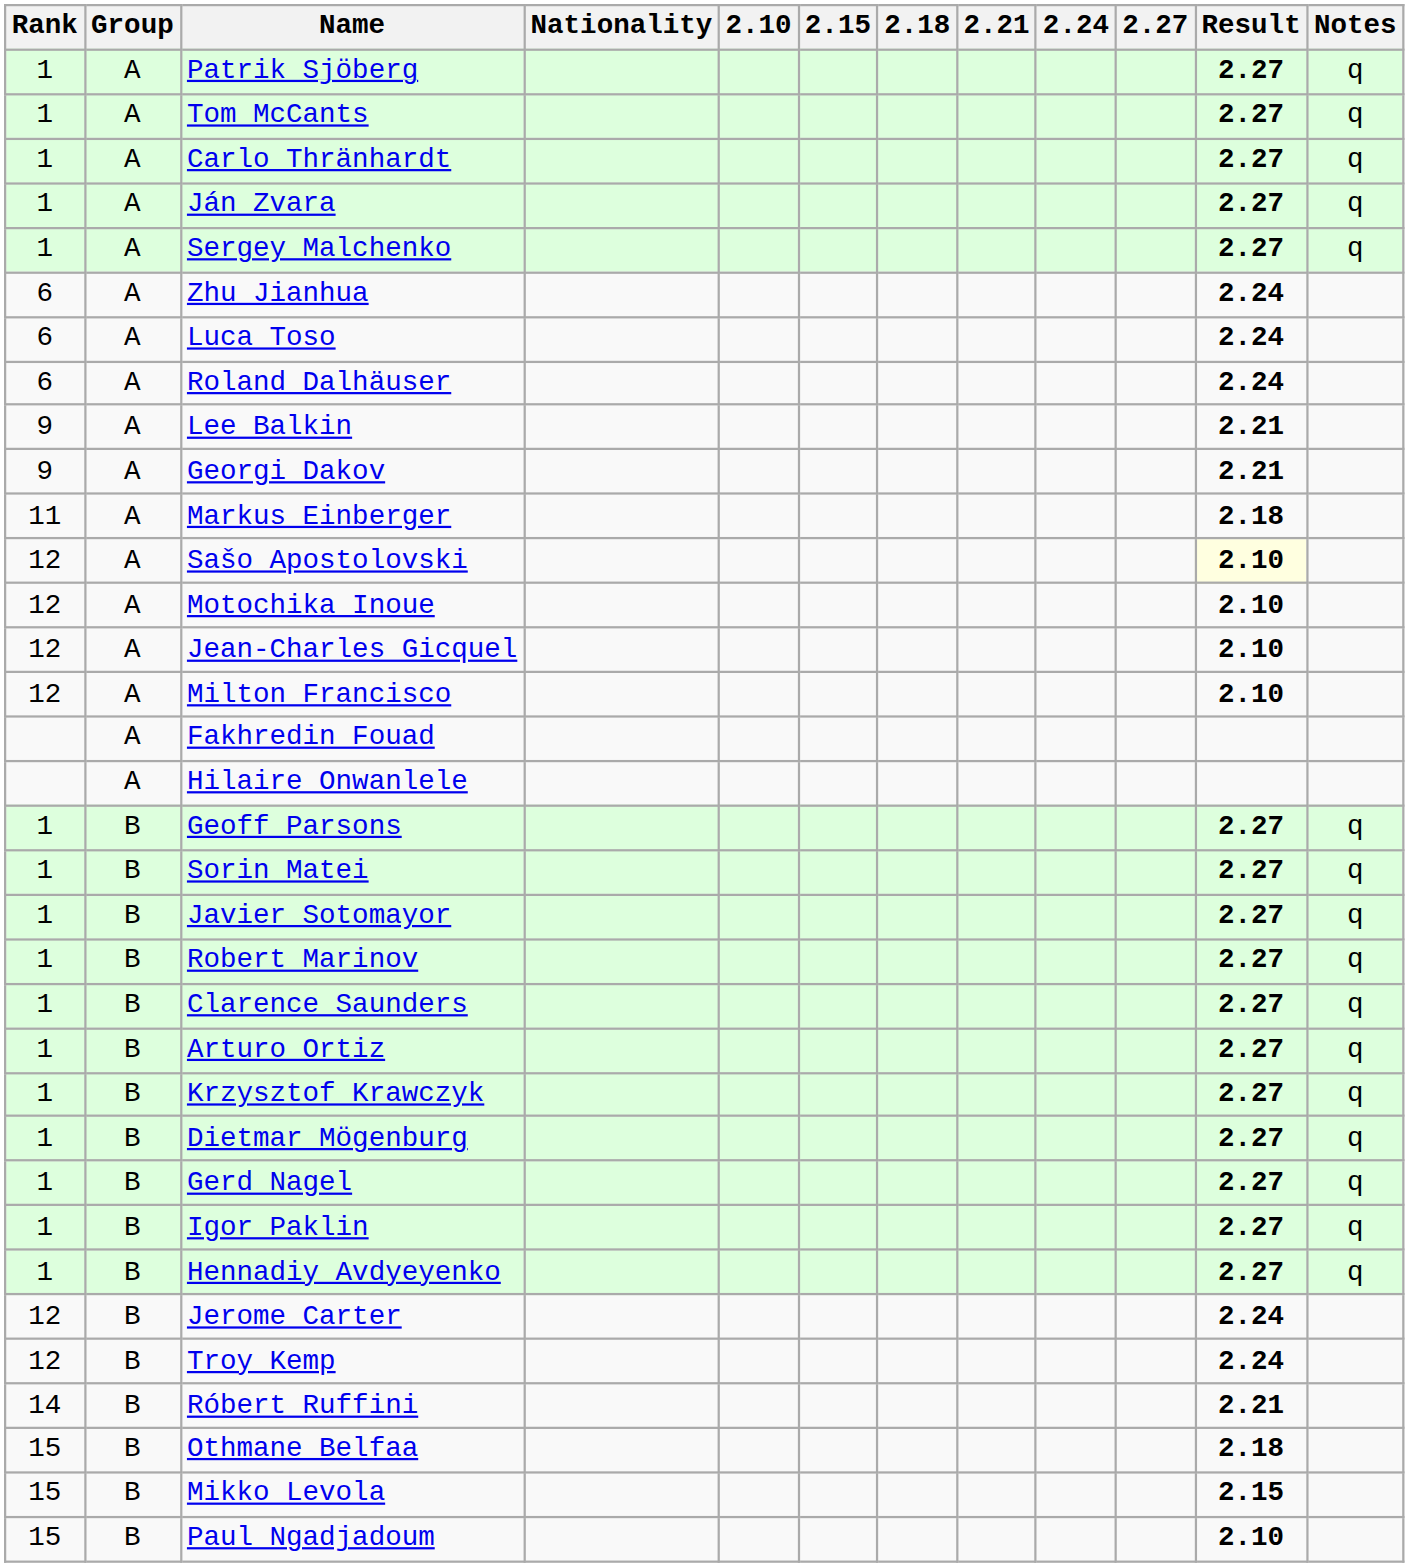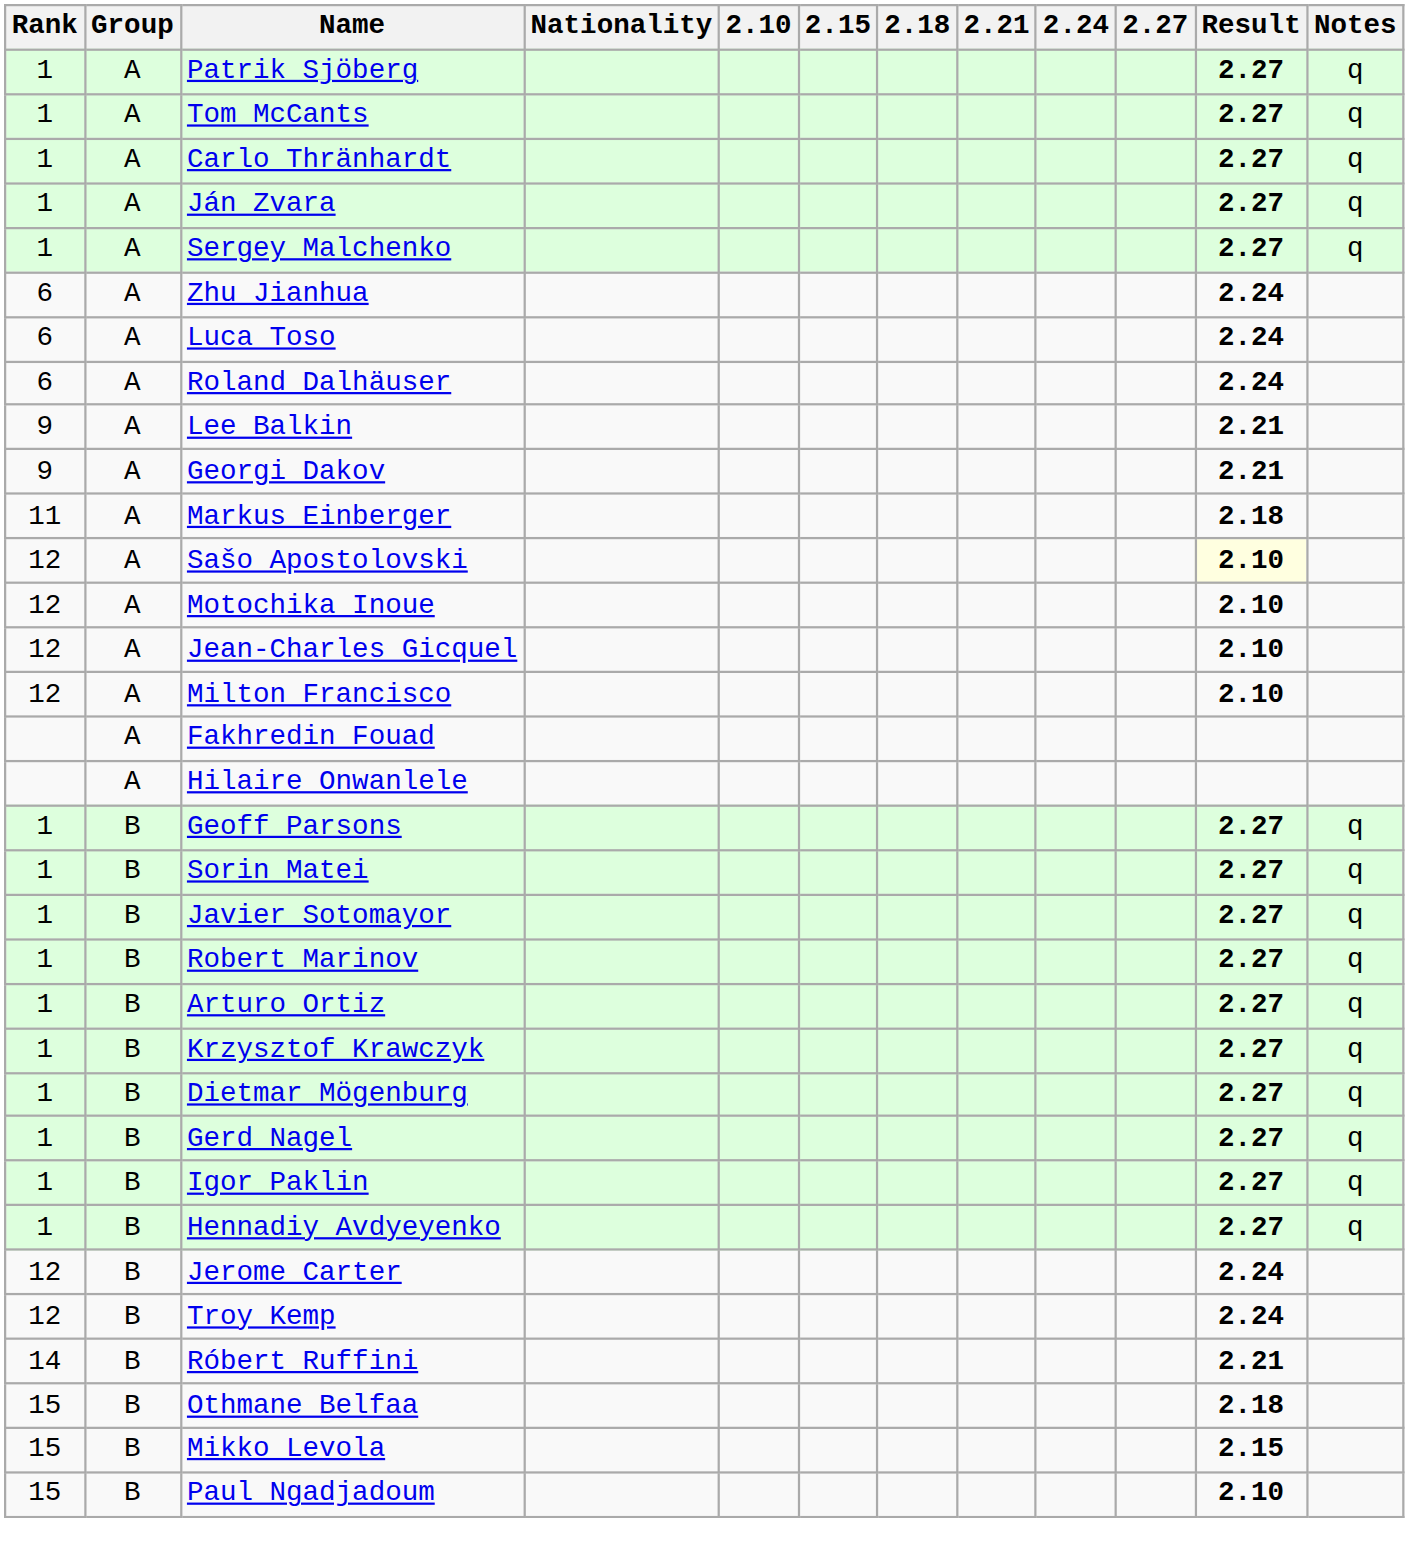- row: 1 | B | Clarence Saunders | 2.27 | q
